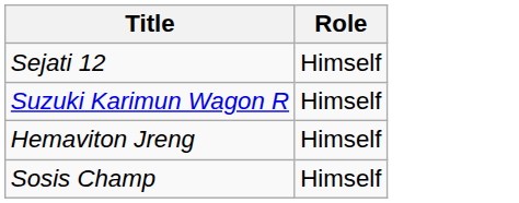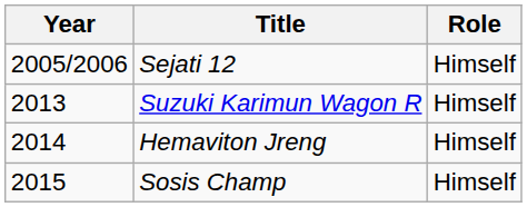+ column: Year | 2005/2006 | 2013 | 2014 | 2015
